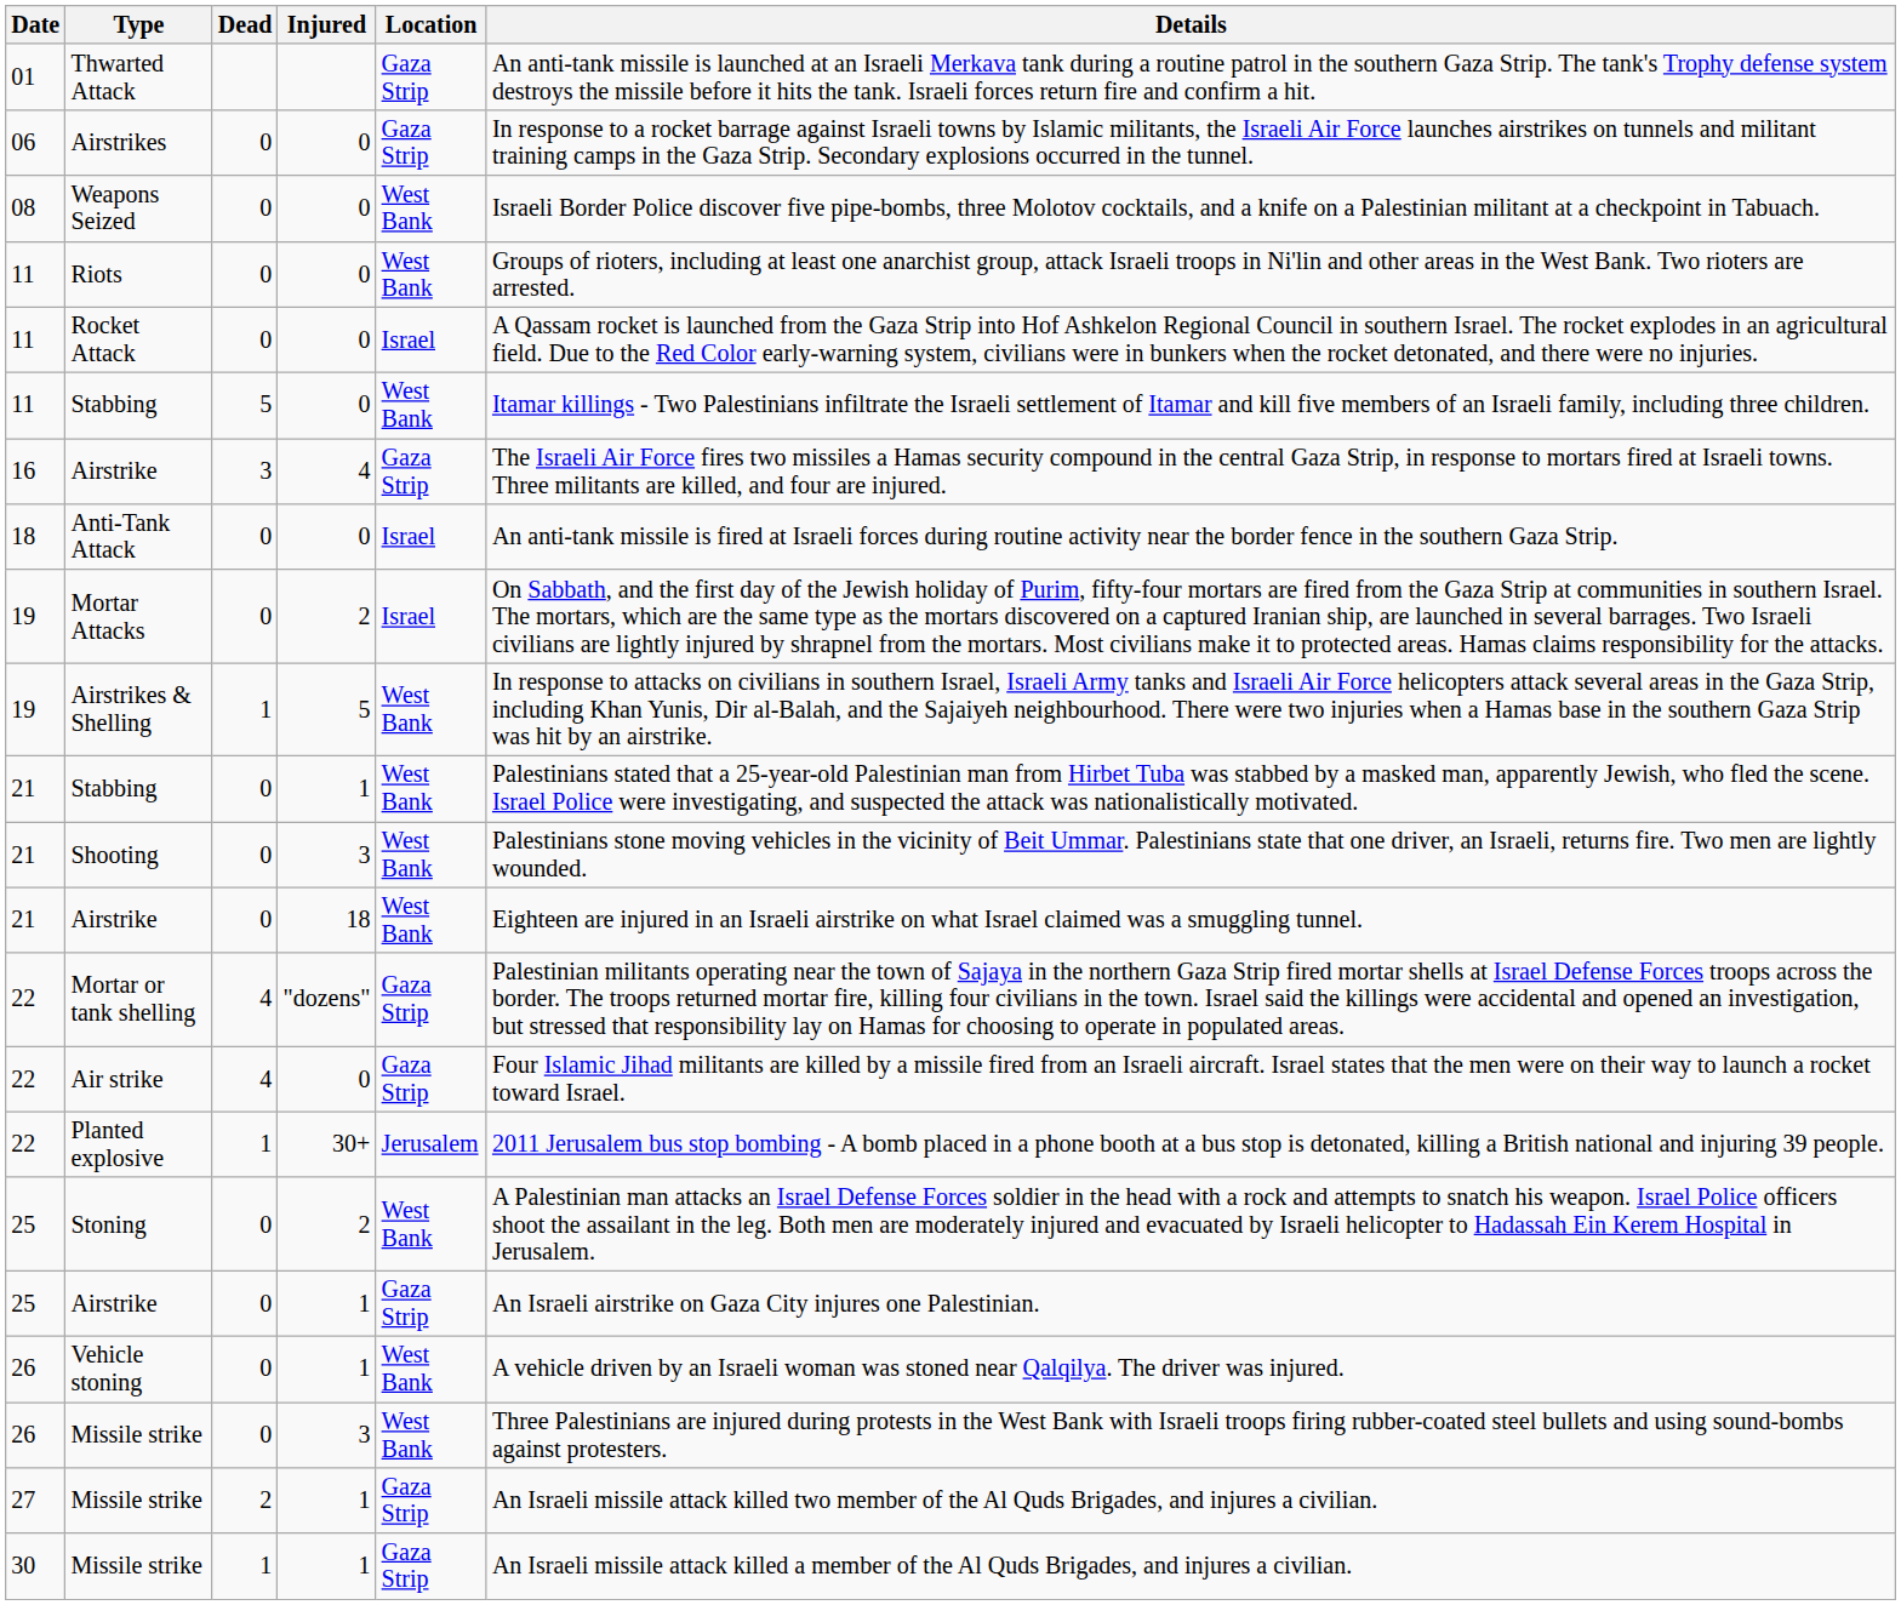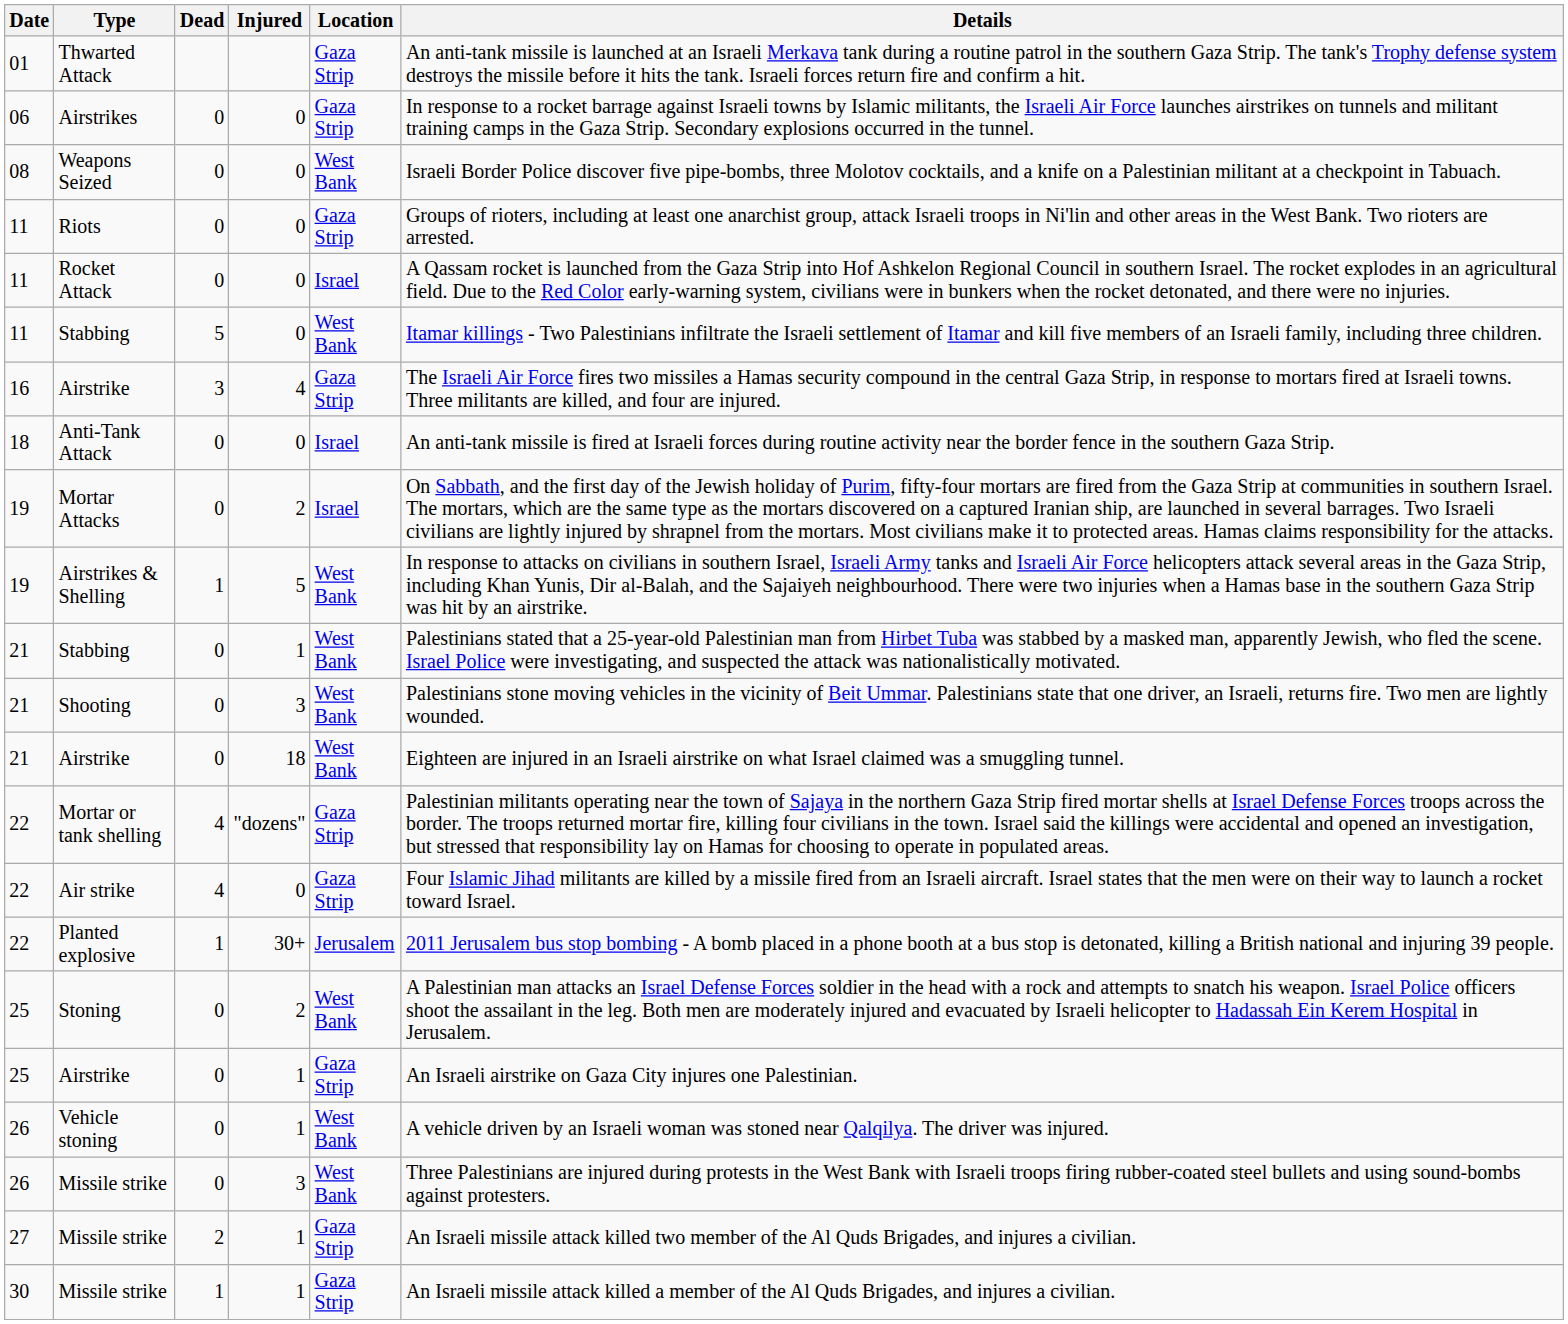Riots | Location: West Bank -> Gaza Strip
